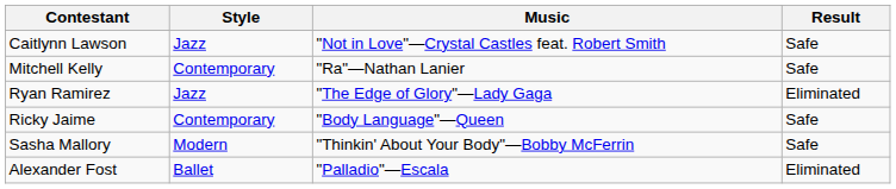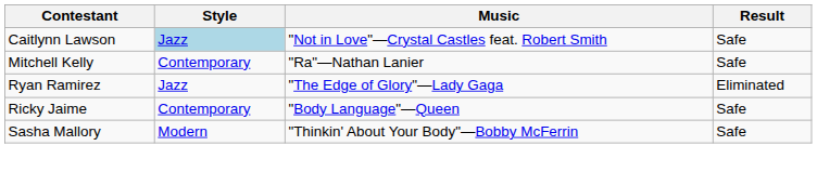Caitlynn Lawson | Style: no background -> lightblue background
- row: Alexander Fost | Ballet | "Palladio"—Escala | Eliminated
